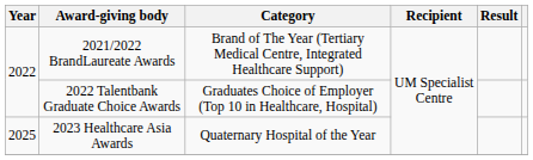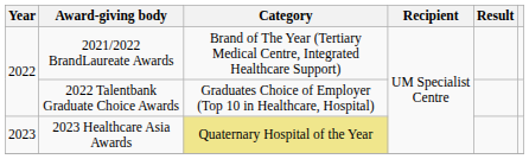2023 Healthcare Asia Awards | Year: 2025 -> 2023
2023 Healthcare Asia Awards | Category: no background -> khaki background
